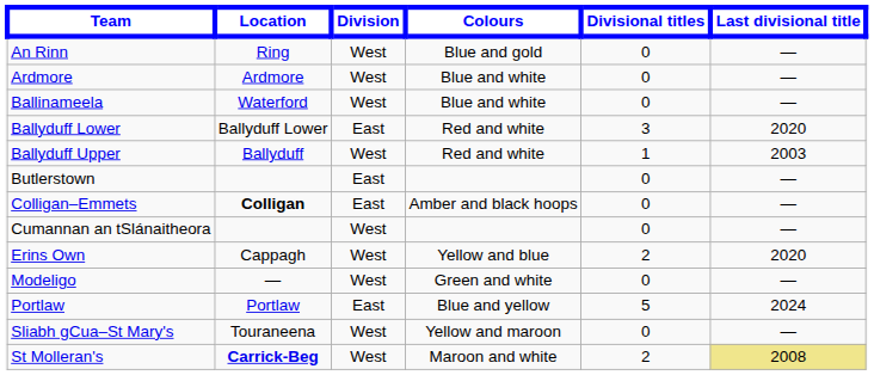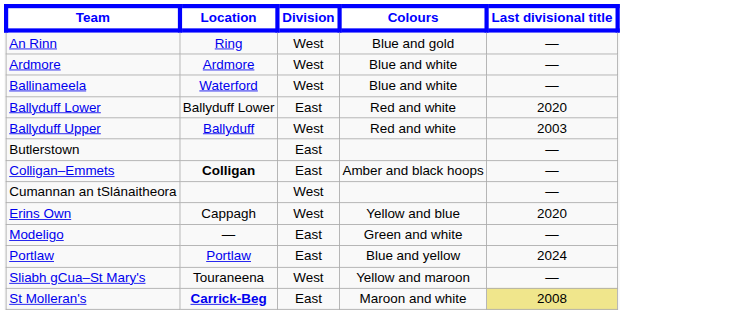- column: Divisional titles | 0 | 0 | 0 | 3 | 1 | 0 | 0 | 0 | 2 | 0 | 5 | 0 | 2
Modeligo | Division: West -> East
St Molleran's | Division: West -> East
